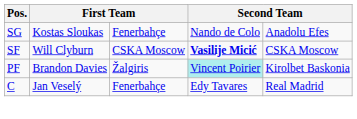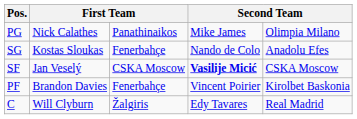+ row: PG | Nick Calathes | Panathinaikos | Mike James | Olimpia Milano
SF | column 2: Will Clyburn -> Jan Veselý
PF | column 3: Žalgiris -> Fenerbahçe
PF | column 4: paleturquoise background -> no background
C | column 2: Jan Veselý -> Will Clyburn
C | column 3: Fenerbahçe -> Žalgiris
